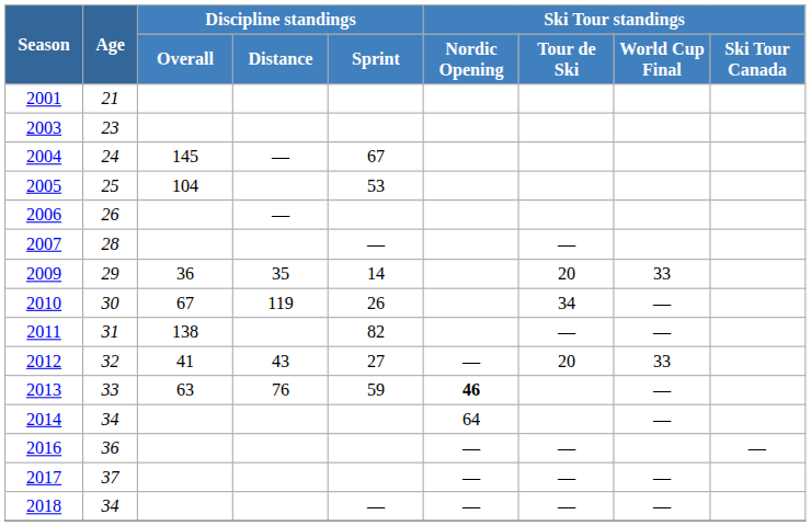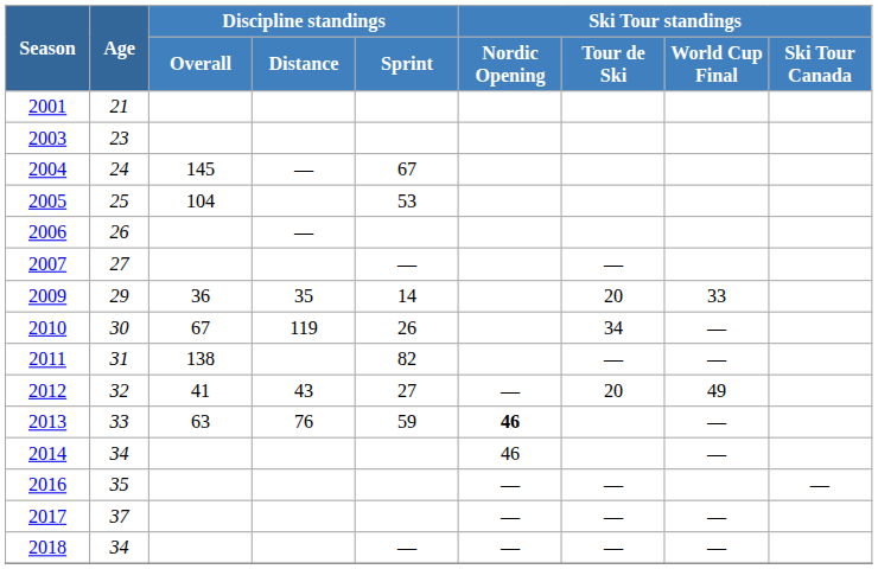2007 | Age: 28 -> 27
2012 | Ski Tour standings / World Cup Final: 33 -> 49
2014 | Ski Tour standings / Nordic Opening: 64 -> 46
2016 | Age: 36 -> 35
